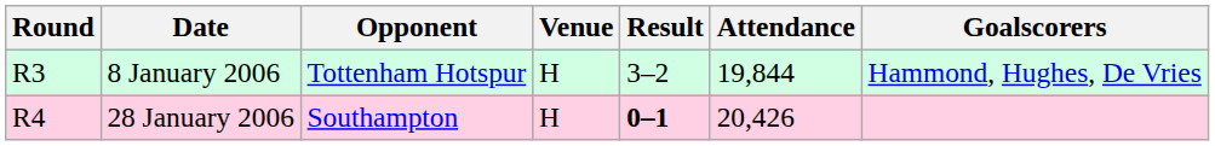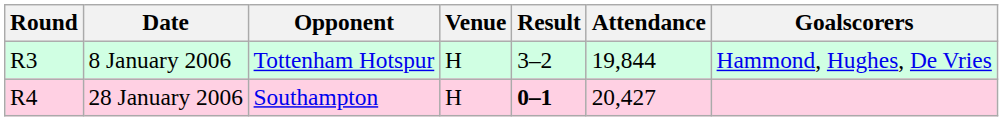28 January 2006 | Attendance: 20,426 -> 20,427
